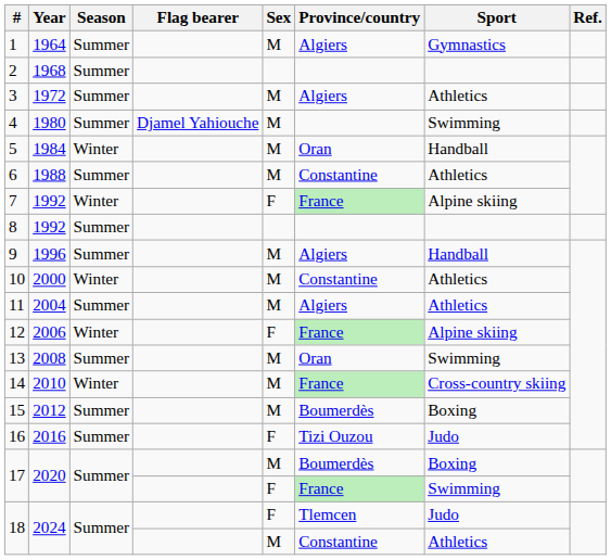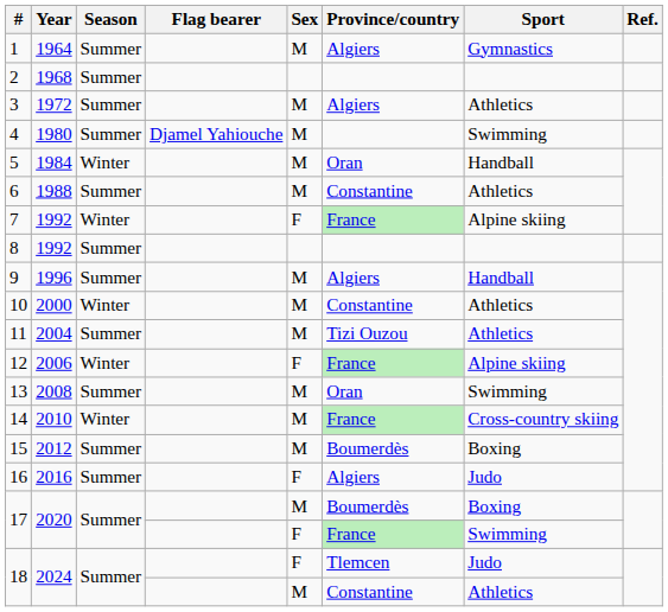11 | Province/country: Algiers -> Tizi Ouzou
16 | Province/country: Tizi Ouzou -> Algiers
